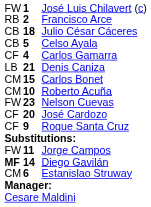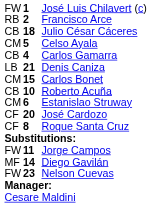Celso Ayala | column 1: CB -> CM
Carlos Gamarra | column 1: CF -> CB
Roberto Acuña | column 1: CM -> CB
rows swapped: Estanislao Struway <-> Nelson Cuevas
Roque Santa Cruz | column 2: 9 -> 8
Diego Gavilán | column 1: bold -> normal
